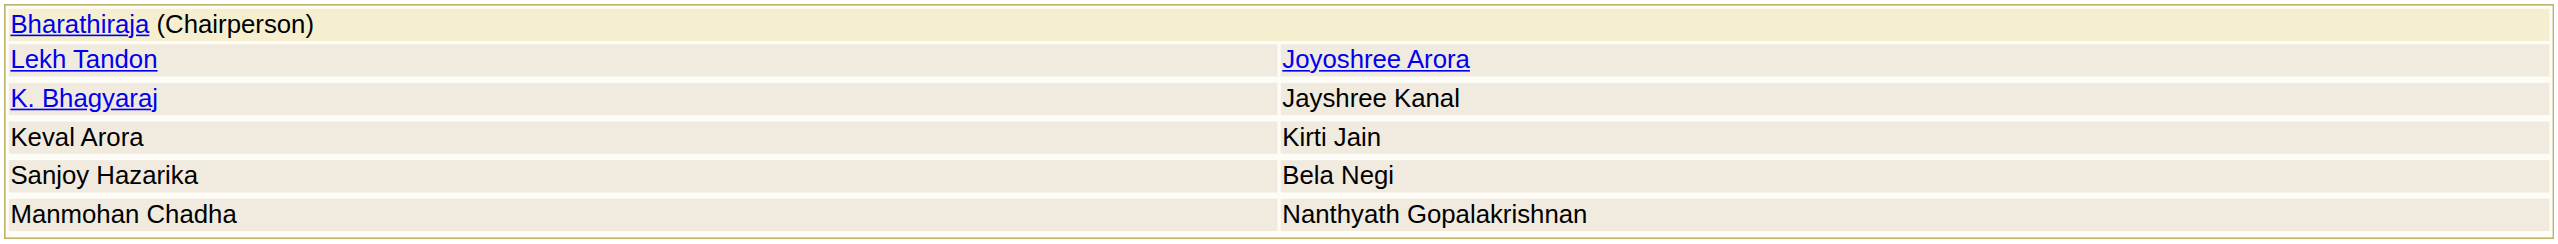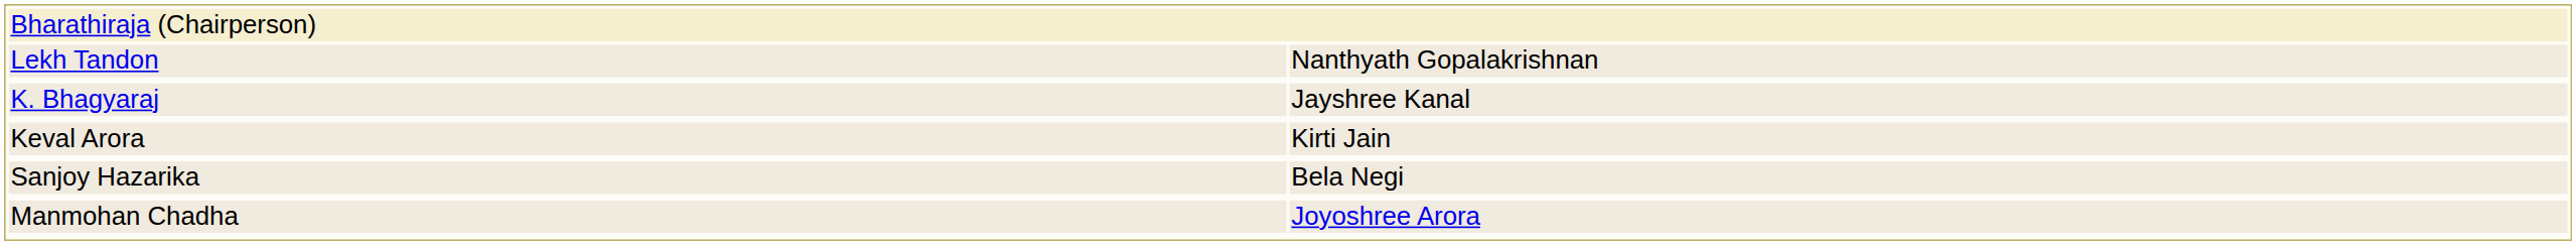Lekh Tandon | column 2: Joyoshree Arora -> Nanthyath Gopalakrishnan
Manmohan Chadha | column 2: Nanthyath Gopalakrishnan -> Joyoshree Arora
